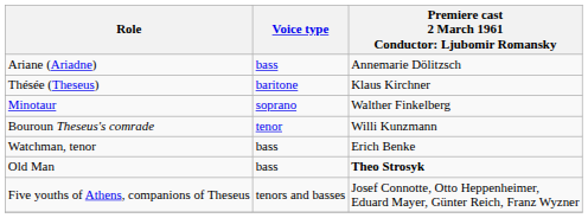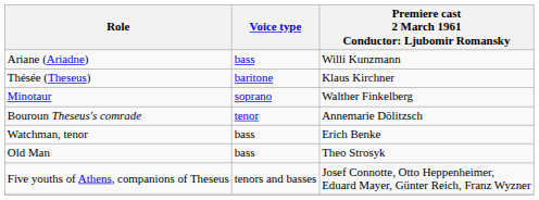Ariane (Ariadne) | column 3: Annemarie Dölitzsch -> Willi Kunzmann
Bouroun Theseus's comrade | column 3: Willi Kunzmann -> Annemarie Dölitzsch
Old Man | column 3: bold -> normal
